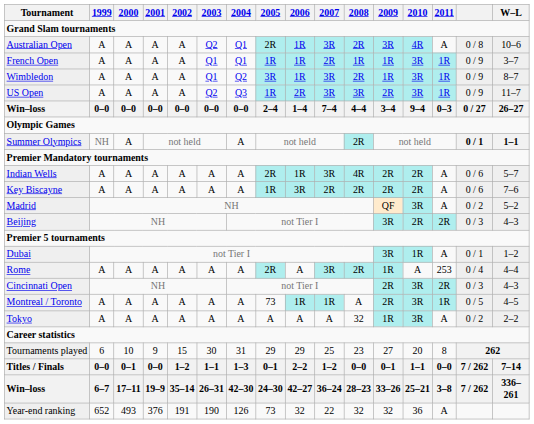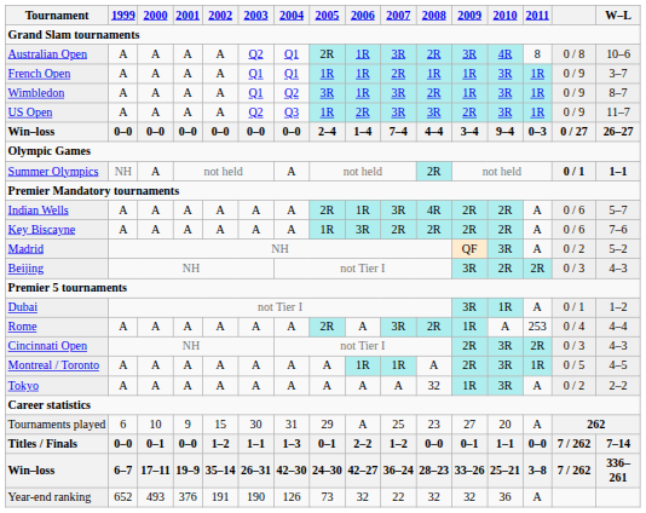Australian Open | 2011: A -> 8
Montreal / Toronto | 2005: 73 -> A
Tournaments played | 2006: 29 -> A
Tournaments played | 2011: 8 -> A
